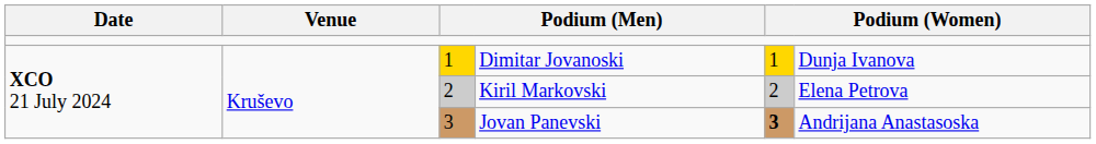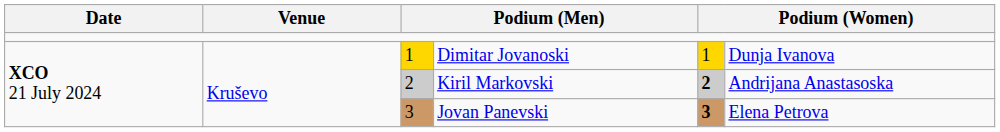Kiril Markovski | column 5: normal -> bold
Kiril Markovski | column 6: Elena Petrova -> Andrijana Anastasoska
Jovan Panevski | column 6: Andrijana Anastasoska -> Elena Petrova
